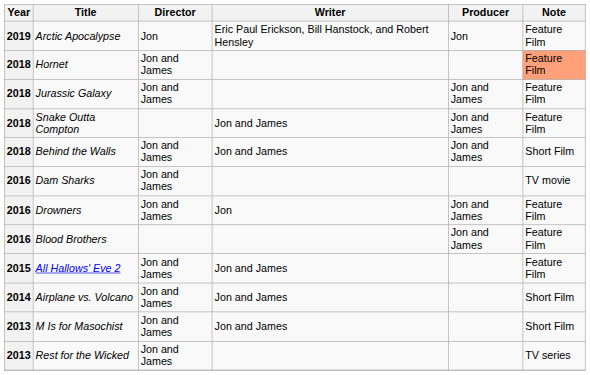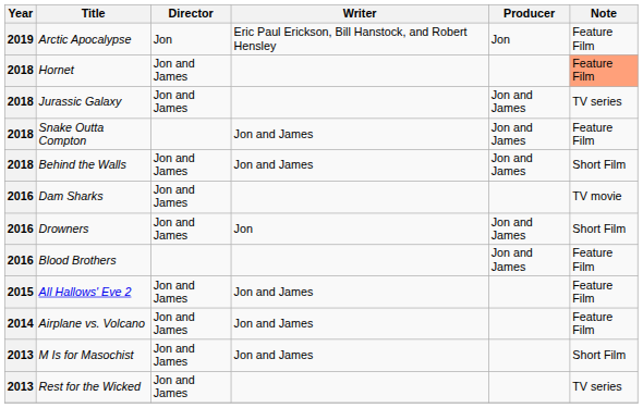Jurassic Galaxy | Note: Feature Film -> TV series
Drowners | Note: Feature Film -> Short Film
Airplane vs. Volcano | Note: Short Film -> Feature Film
